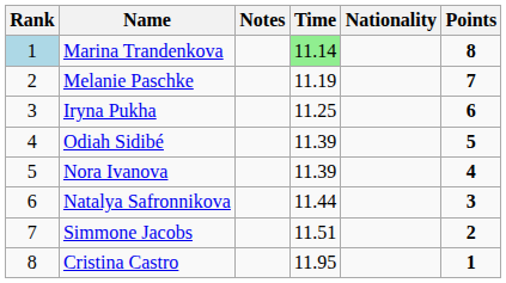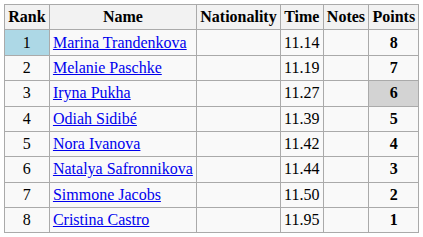columns swapped: Nationality <-> Notes
Marina Trandenkova | Time: lightgreen background -> no background
Iryna Pukha | Time: 11.25 -> 11.27
Iryna Pukha | Points: no background -> lightgrey background
Nora Ivanova | Time: 11.39 -> 11.42
Simmone Jacobs | Time: 11.51 -> 11.50
